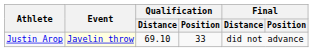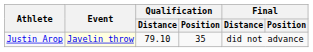Justin Arop | Qualification / Distance: 69.10 -> 79.10
Justin Arop | Qualification / Position: 33 -> 35
